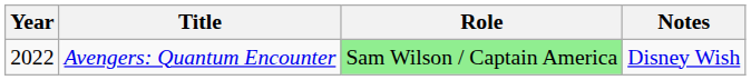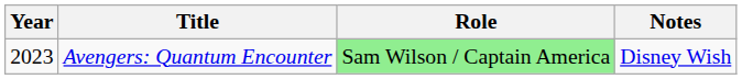Avengers: Quantum Encounter | Year: 2022 -> 2023
